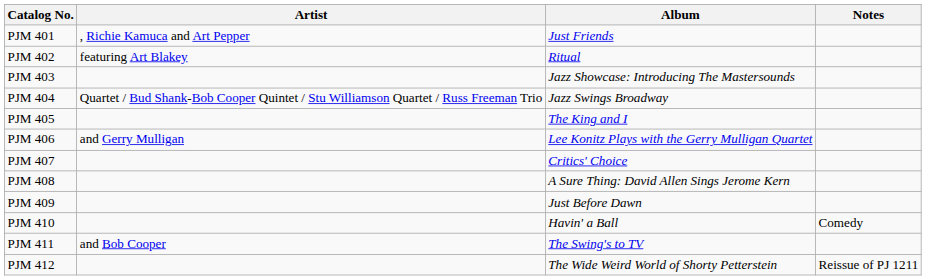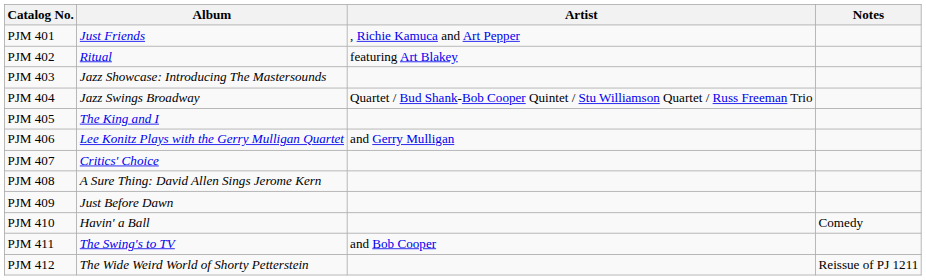columns swapped: Artist <-> Album
